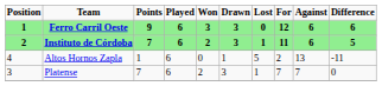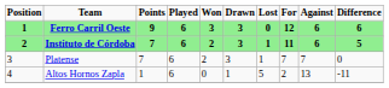rows swapped: Platense <-> Altos Hornos Zapla
